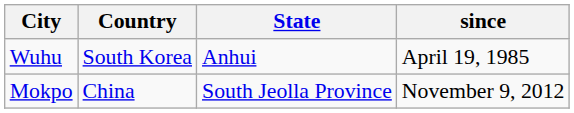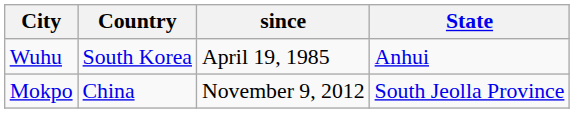columns swapped: State <-> since
